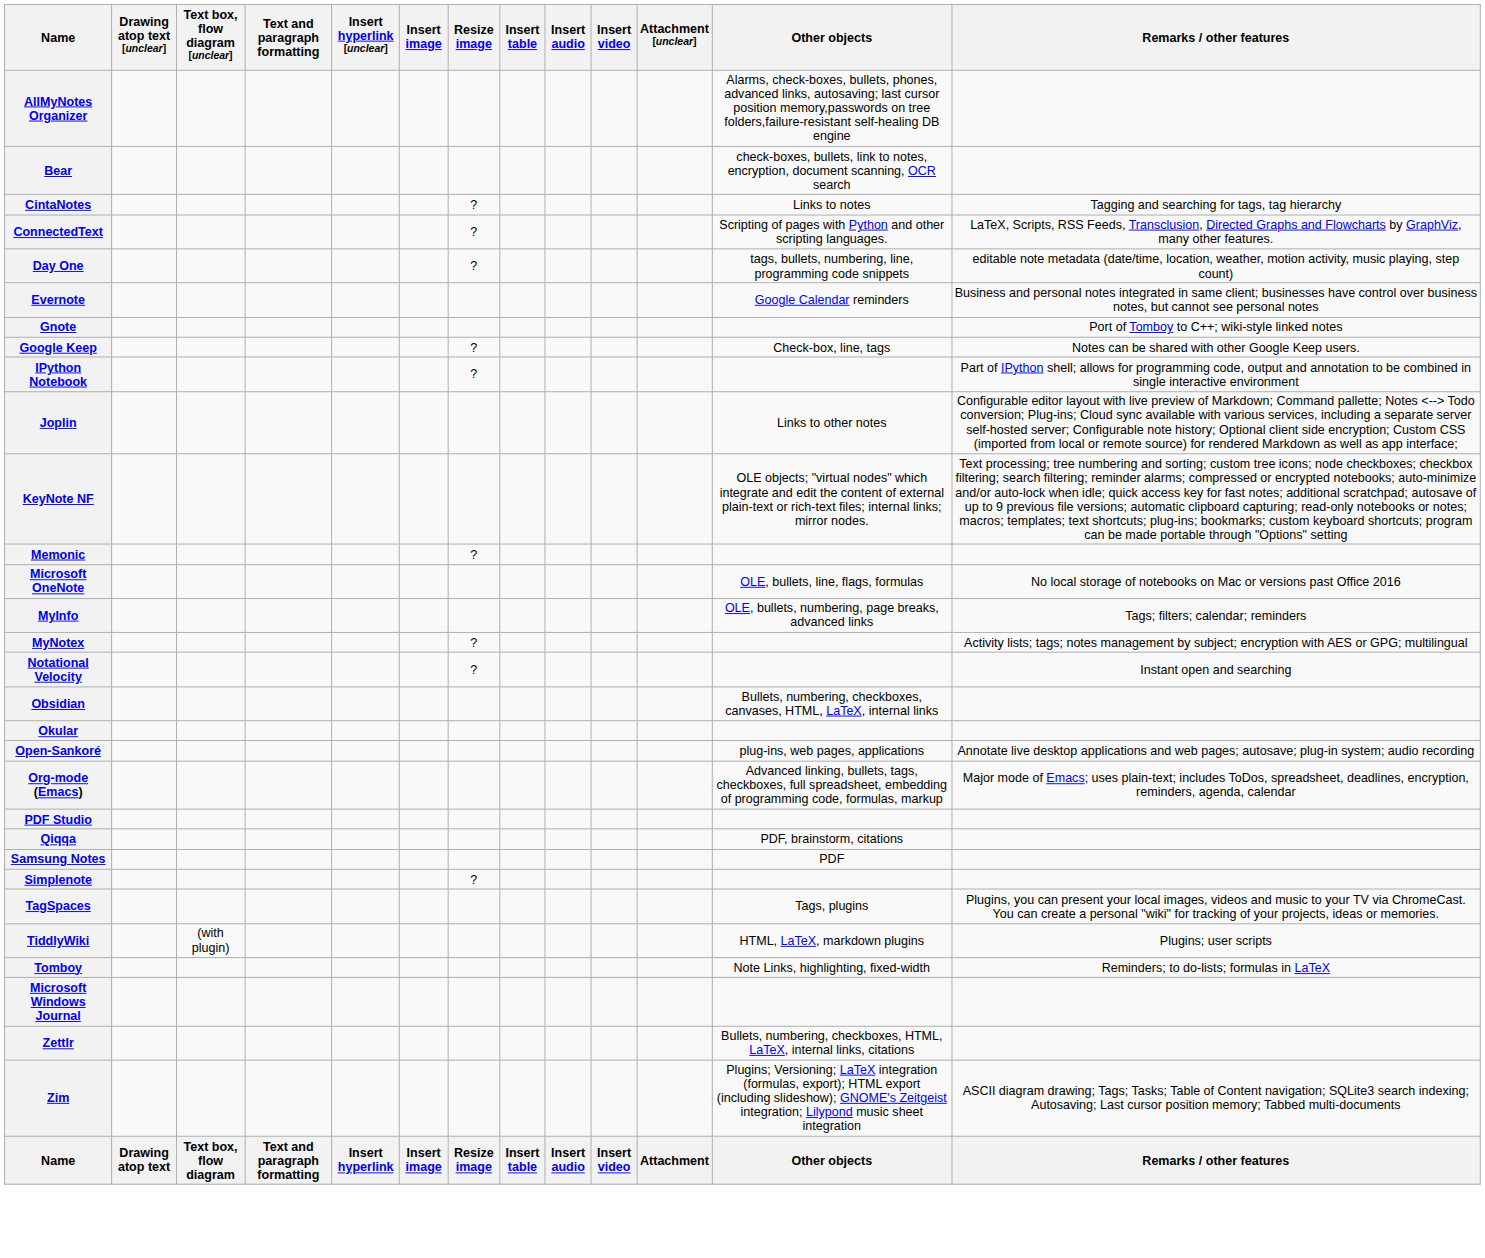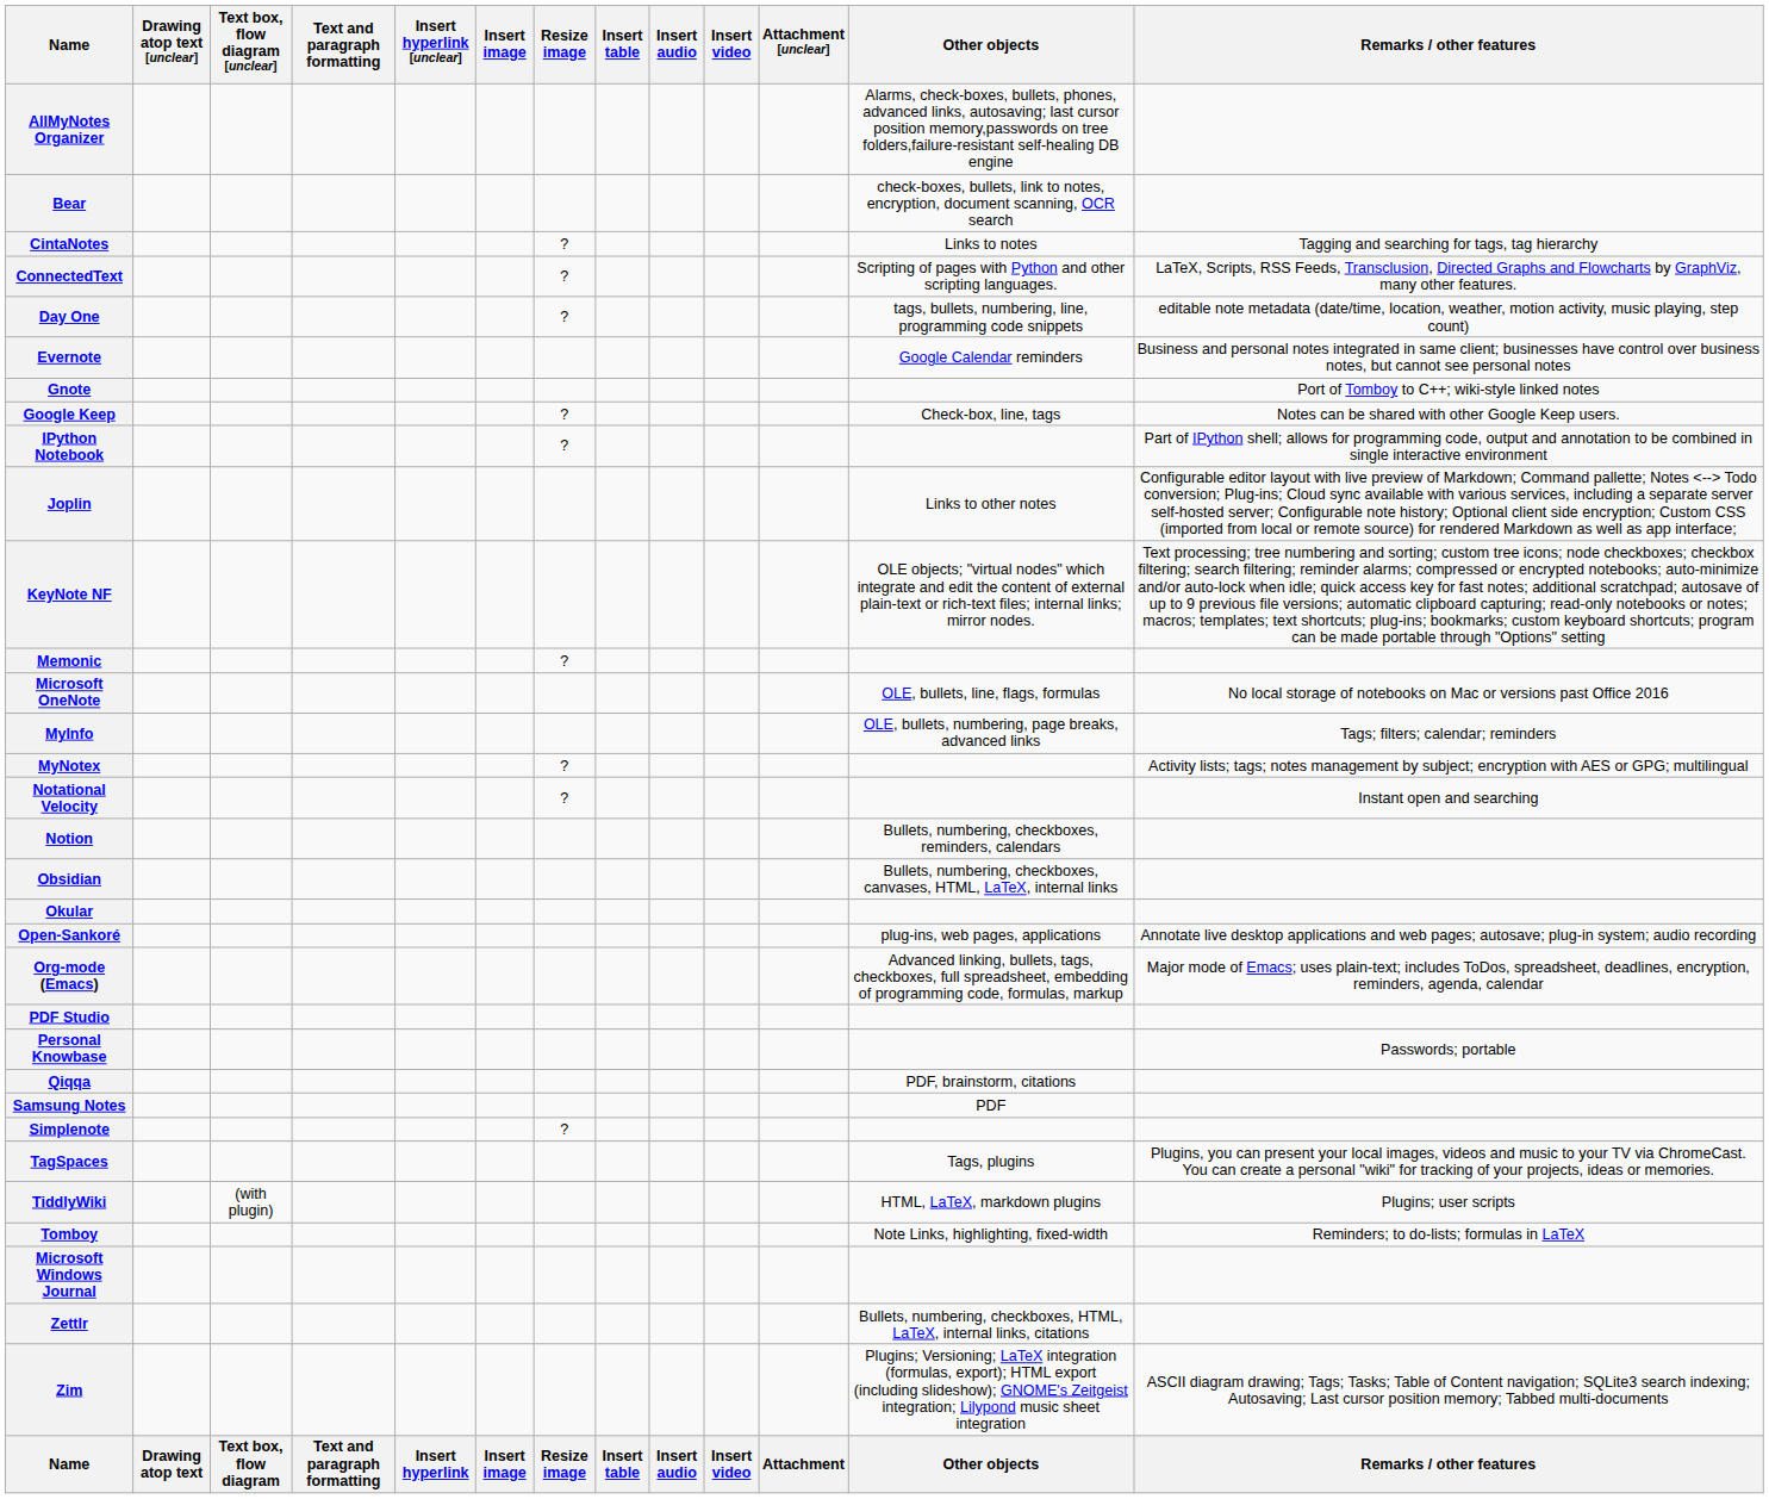+ row: Notion | Bullets, numbering, checkboxes, reminders, calendars
+ row: Personal Knowbase | Passwords; portable
